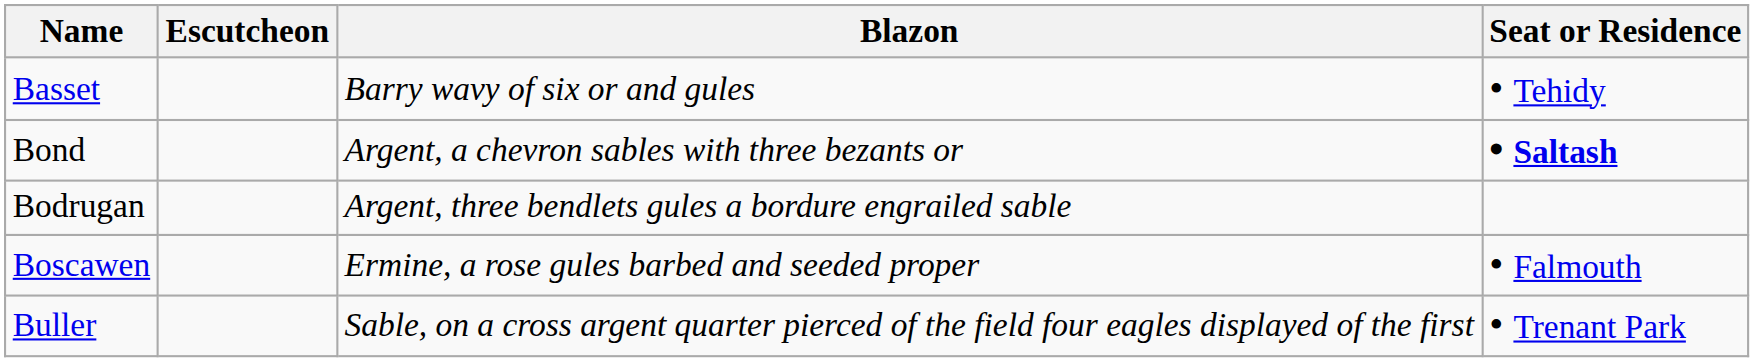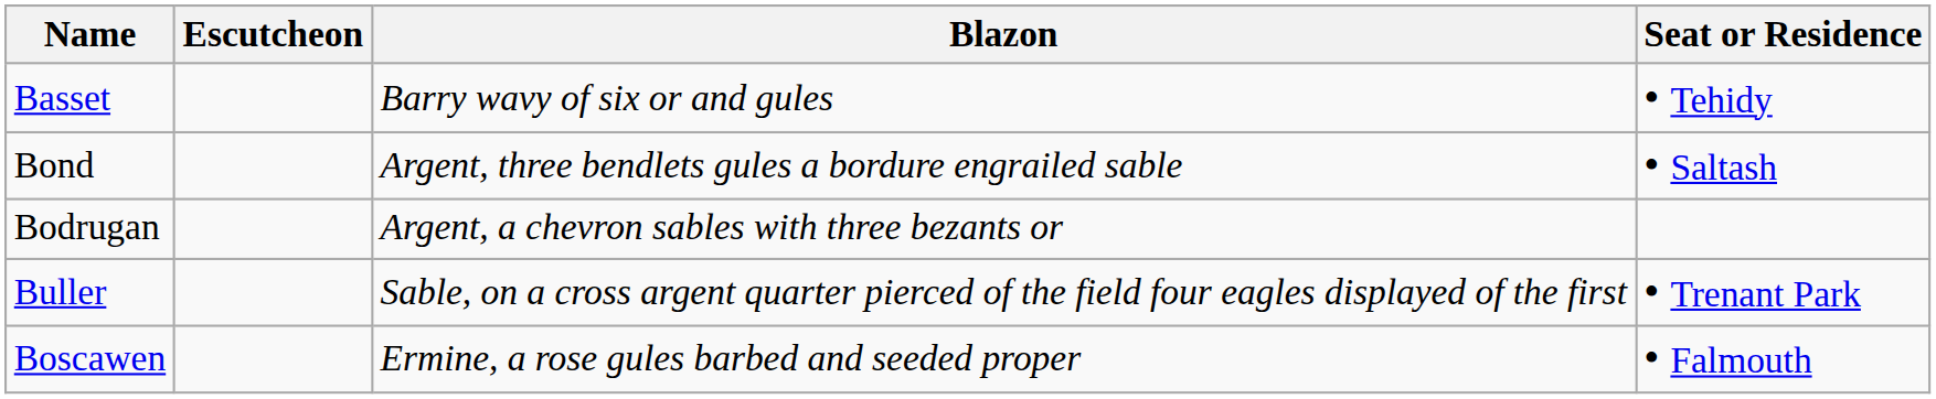Bond | Blazon: Argent, a chevron sables with three bezants or -> Argent, three bendlets gules a bordure engrailed sable
Bond | Seat or Residence: bold -> normal
Bodrugan | Blazon: Argent, three bendlets gules a bordure engrailed sable -> Argent, a chevron sables with three bezants or
rows swapped: Boscawen <-> Buller
